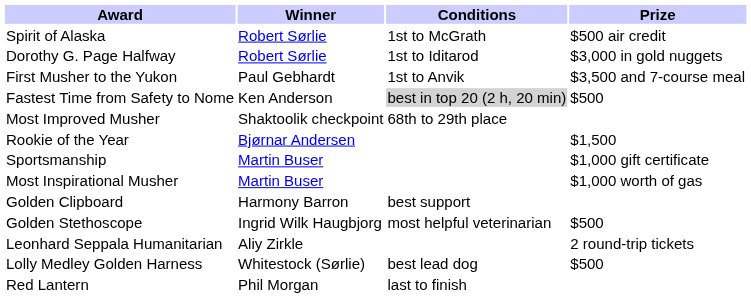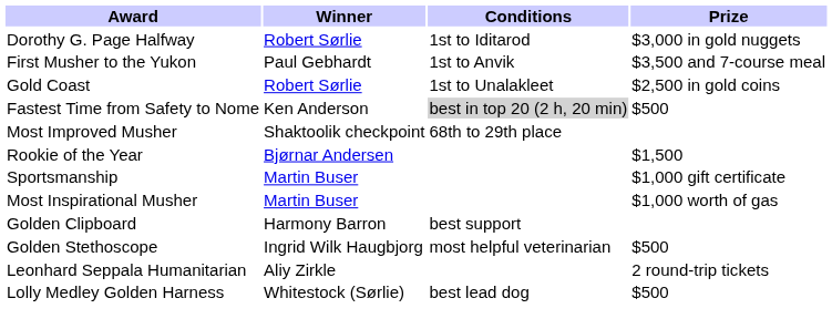- row: Spirit of Alaska | Robert Sørlie | 1st to McGrath | $500 air credit
+ row: Gold Coast | Robert Sørlie | 1st to Unalakleet | $2,500 in gold coins
- row: Red Lantern | Phil Morgan | last to finish
